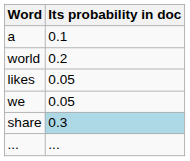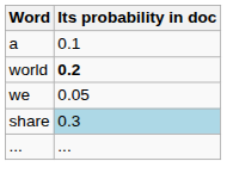world | Its probability in doc: normal -> bold
- row: likes | 0.05
